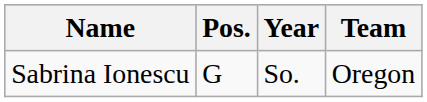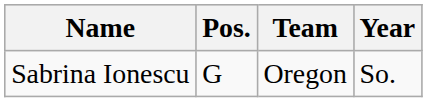columns swapped: Year <-> Team
